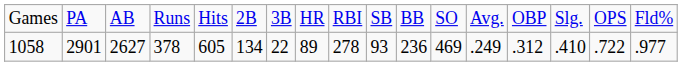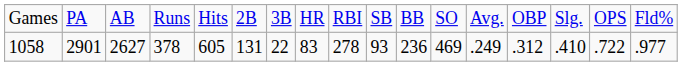1058 | column 6: 134 -> 131
1058 | column 8: 89 -> 83
